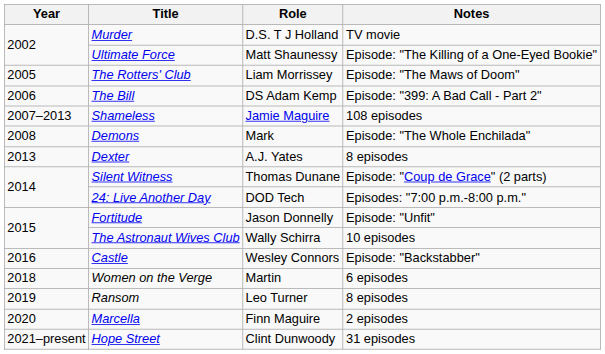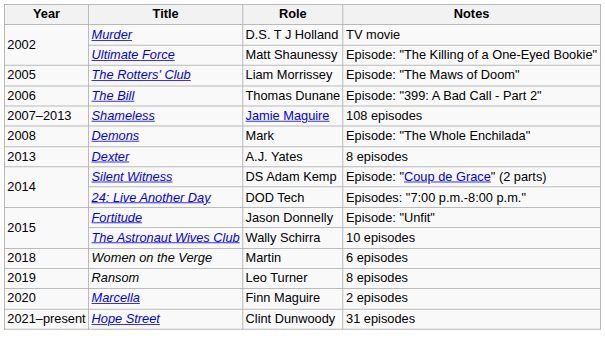The Bill | Role: DS Adam Kemp -> Thomas Dunane
Silent Witness | Role: Thomas Dunane -> DS Adam Kemp
- row: 2016 | Castle | Wesley Connors | Episode: "Backstabber"
